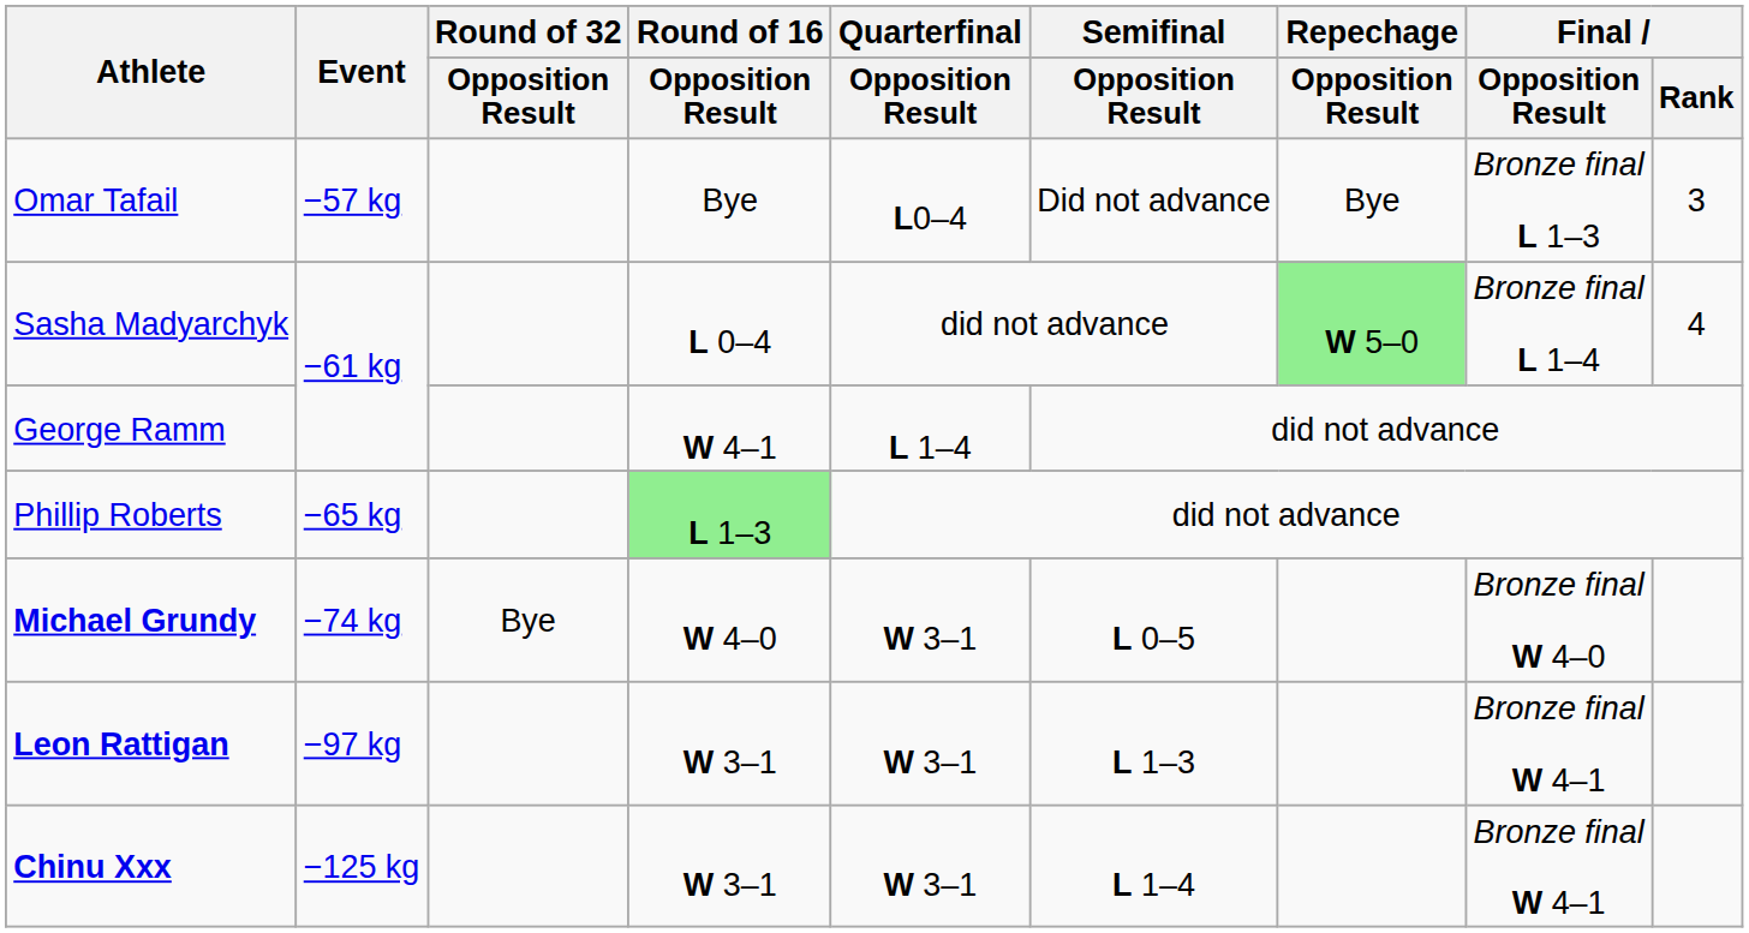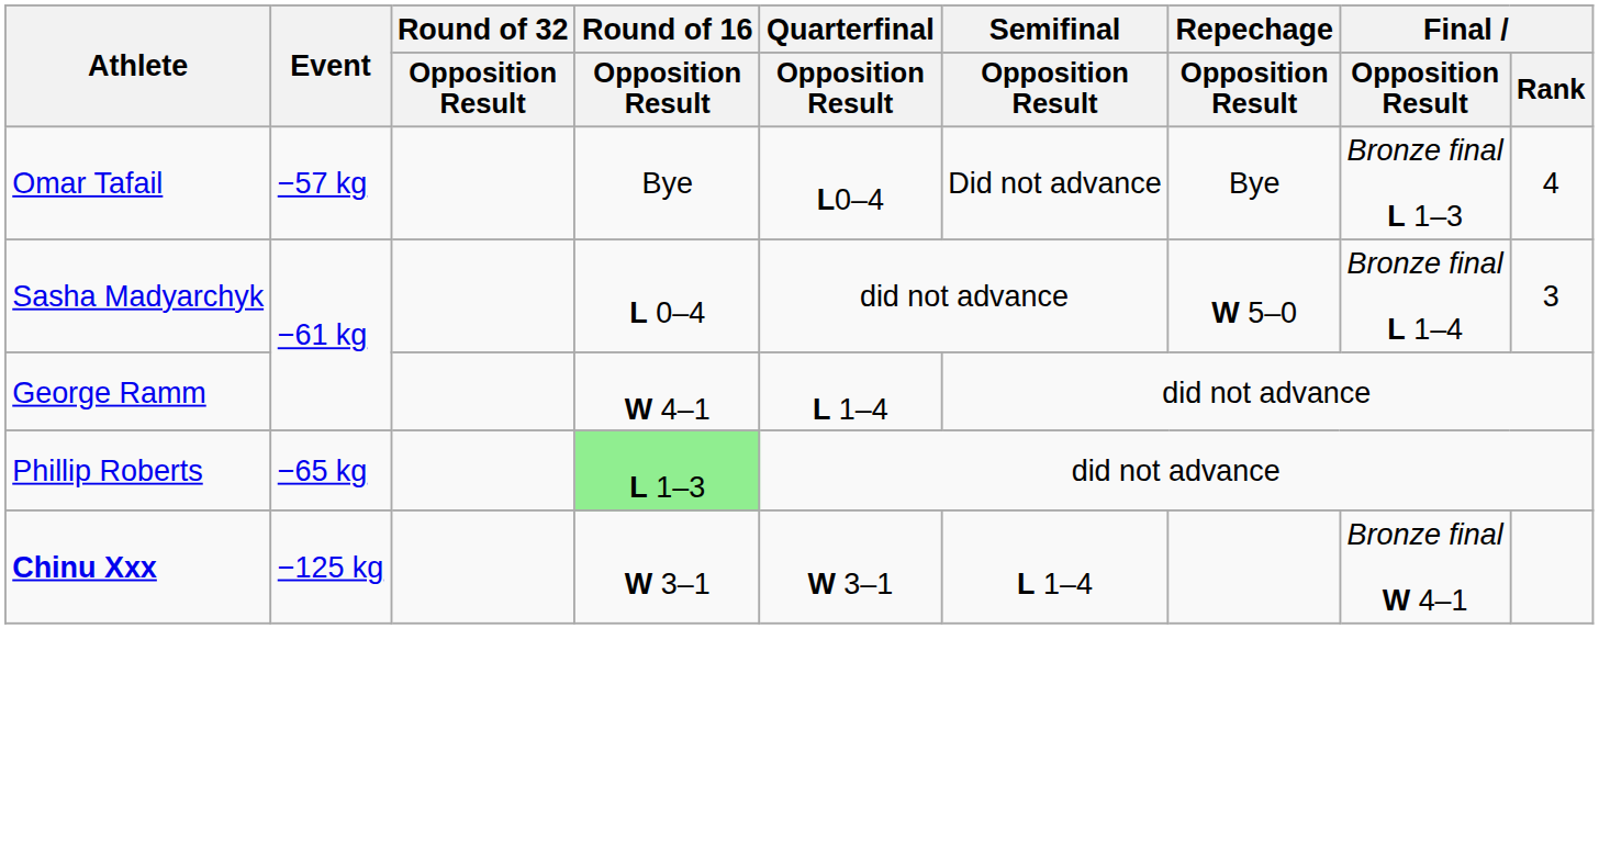Omar Tafail | Final / Rank: 3 -> 4
Sasha Madyarchyk | Repechage / Opposition Result: lightgreen background -> no background
Sasha Madyarchyk | Final / Rank: 4 -> 3
- row: Michael Grundy | −74 kg | Bye | W 4–0 | W 3–1 | L 0–5 | Bronze final W 4–0
- row: Leon Rattigan | −97 kg | W 3–1 | W 3–1 | L 1–3 | Bronze final W 4–1
